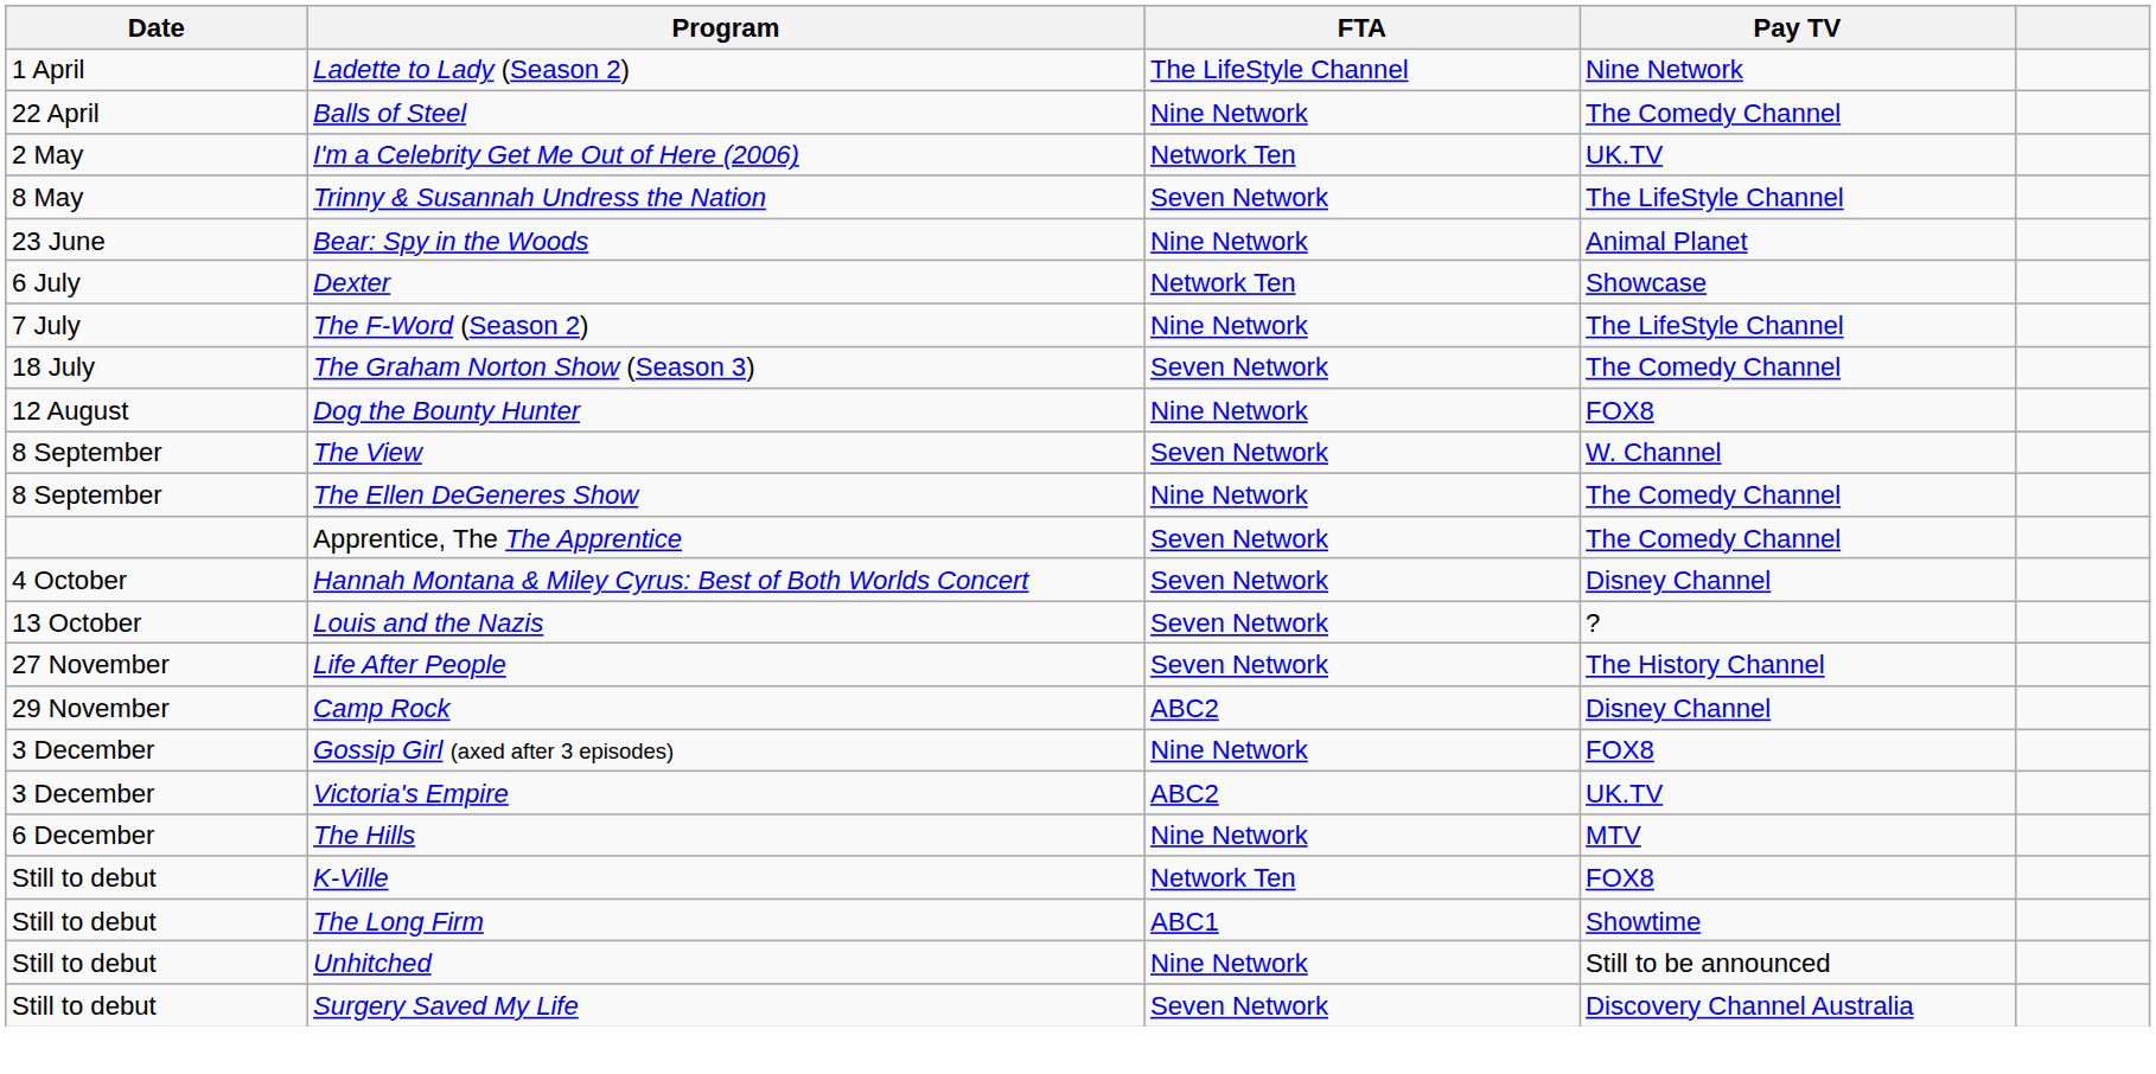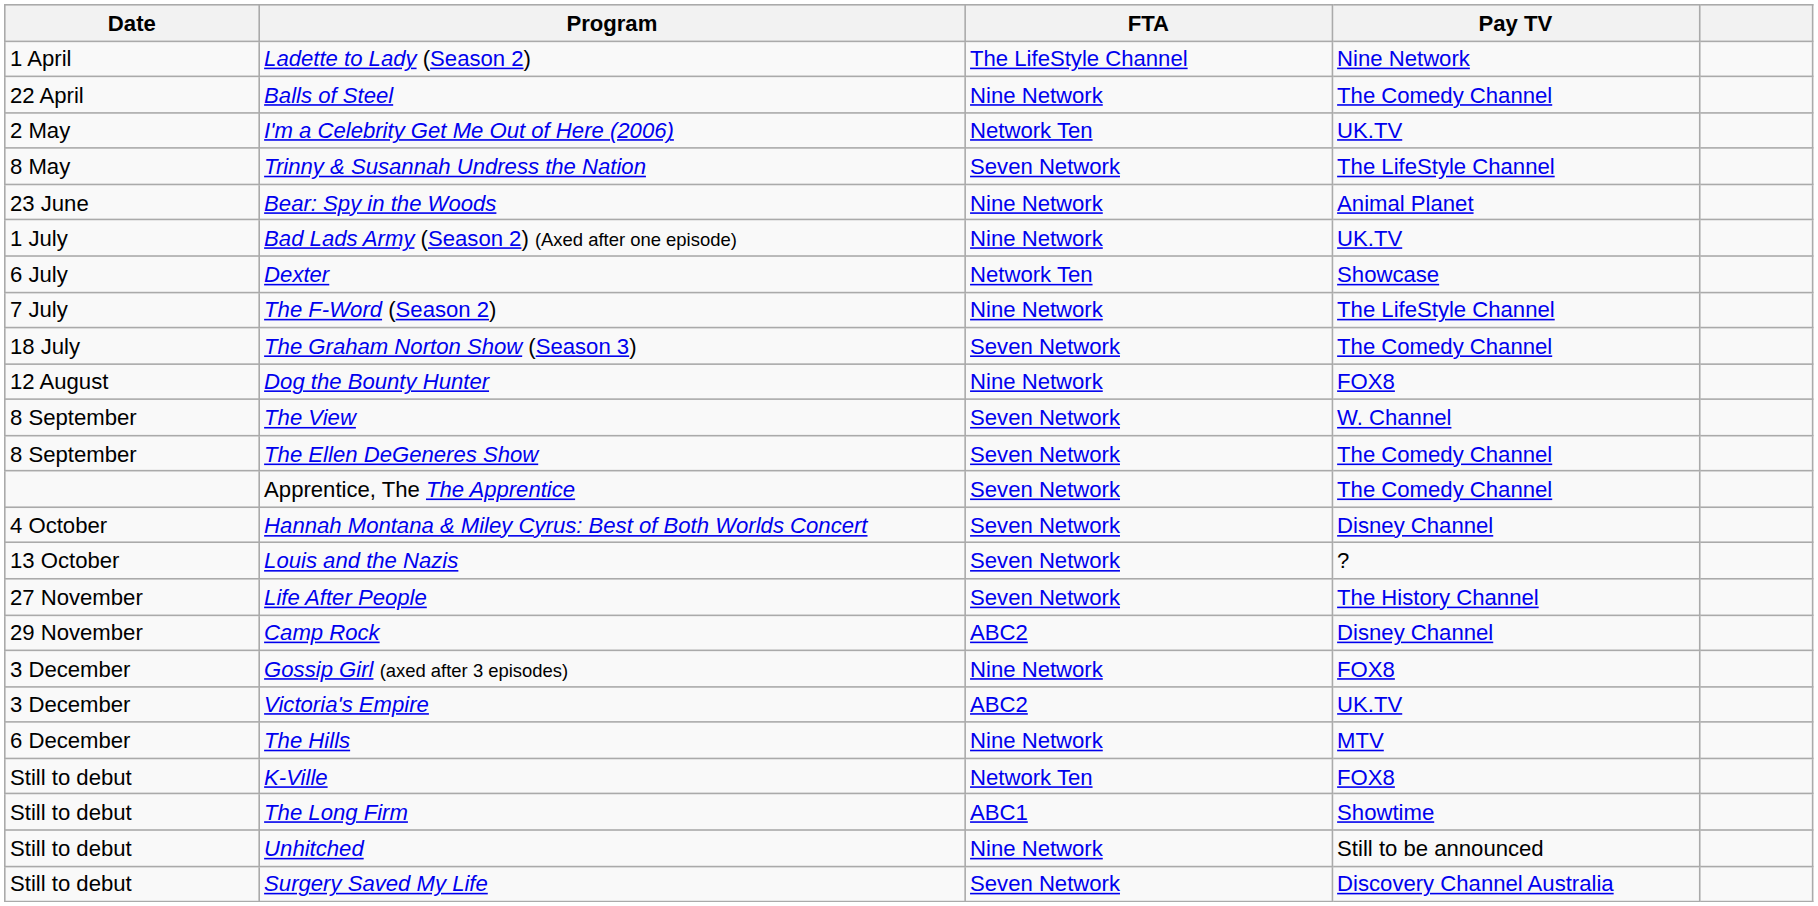+ row: 1 July | Bad Lads Army (Season 2) (Axed after one episode) | Nine Network | UK.TV
The Ellen DeGeneres Show | FTA: Nine Network -> Seven Network
